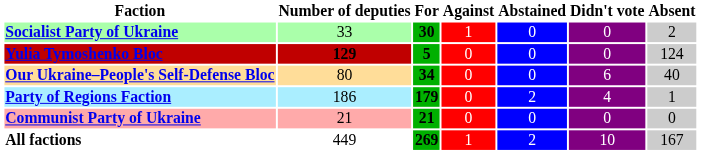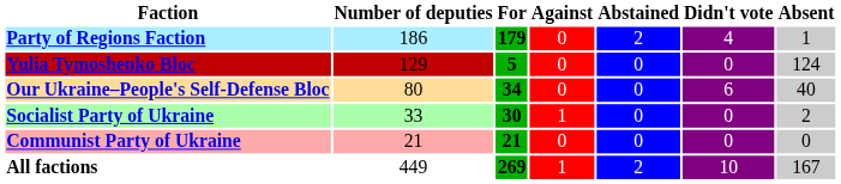rows swapped: Party of Regions Faction <-> Socialist Party of Ukraine
Yulia Tymoshenko Bloc | Number of deputies: bold -> normal
